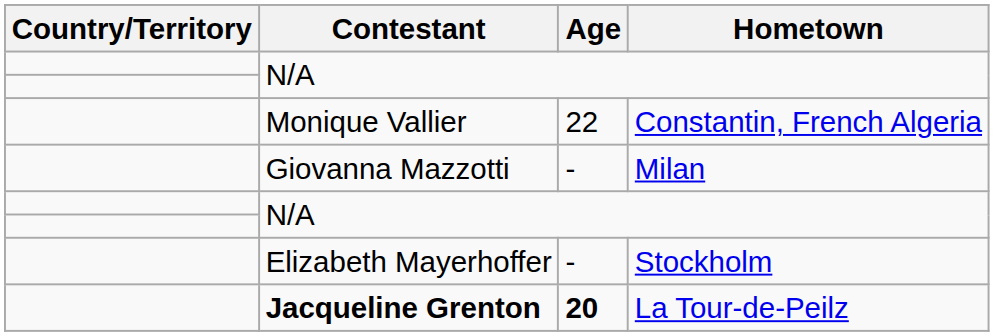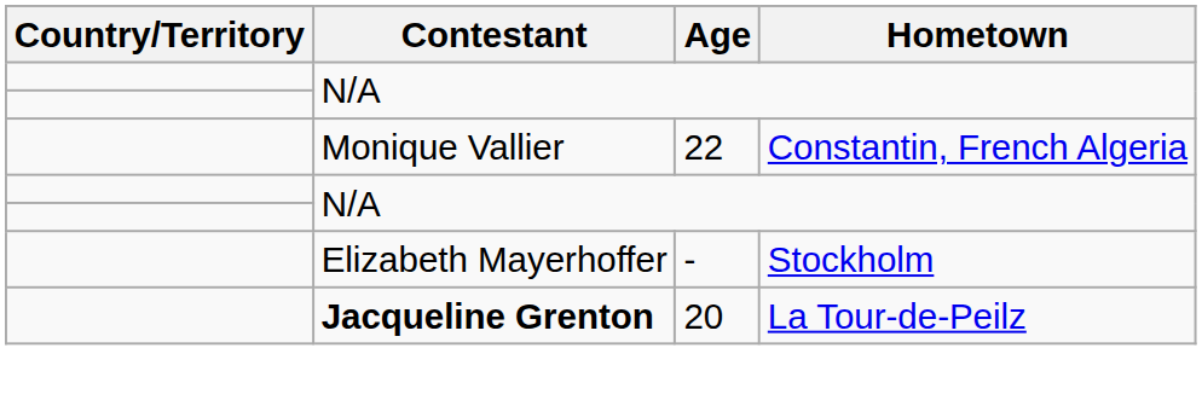- row: Giovanna Mazzotti | - | Milan
Jacqueline Grenton | Age: bold -> normal
